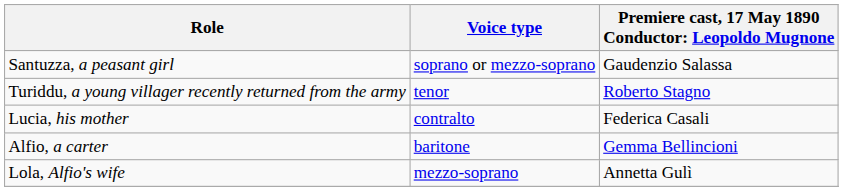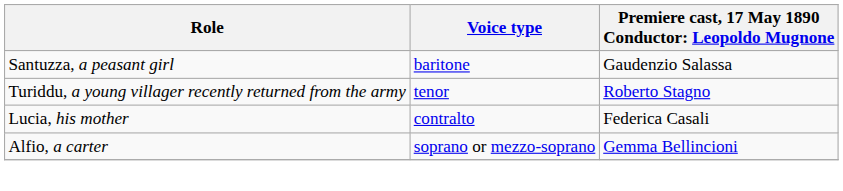Santuzza, a peasant girl | Voice type: soprano or mezzo-soprano -> baritone
Alfio, a carter | Voice type: baritone -> soprano or mezzo-soprano
- row: Lola, Alfio's wife | mezzo-soprano | Annetta Gulì
